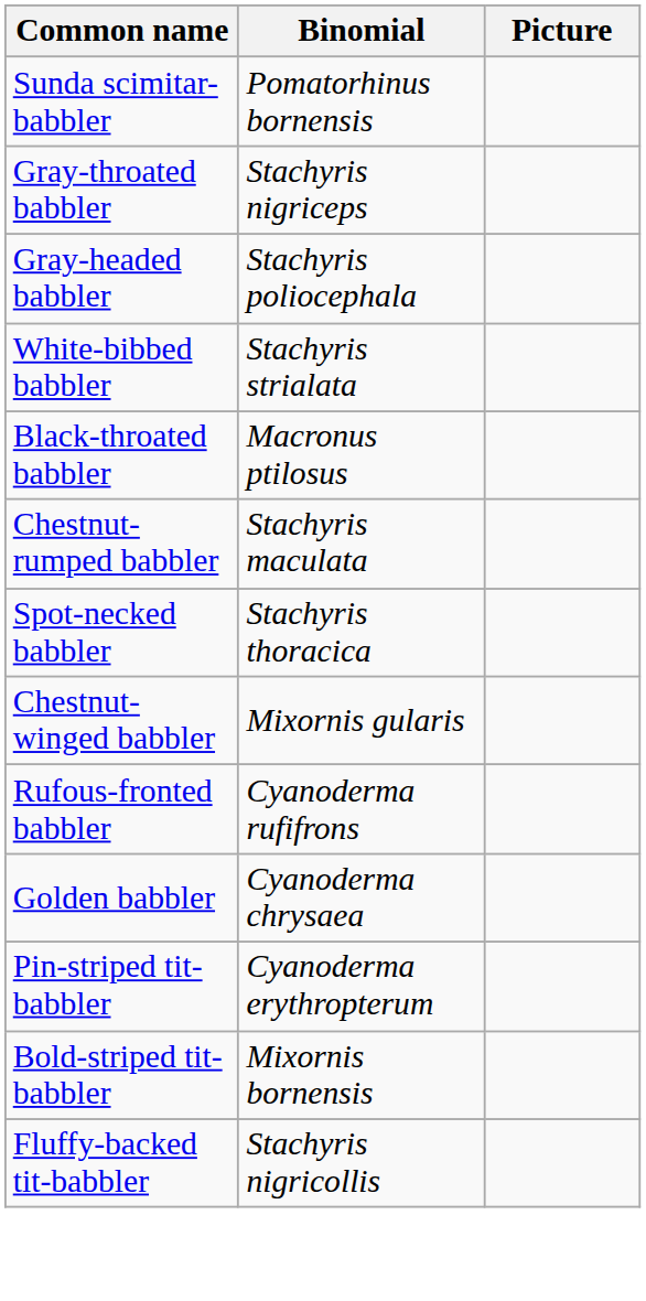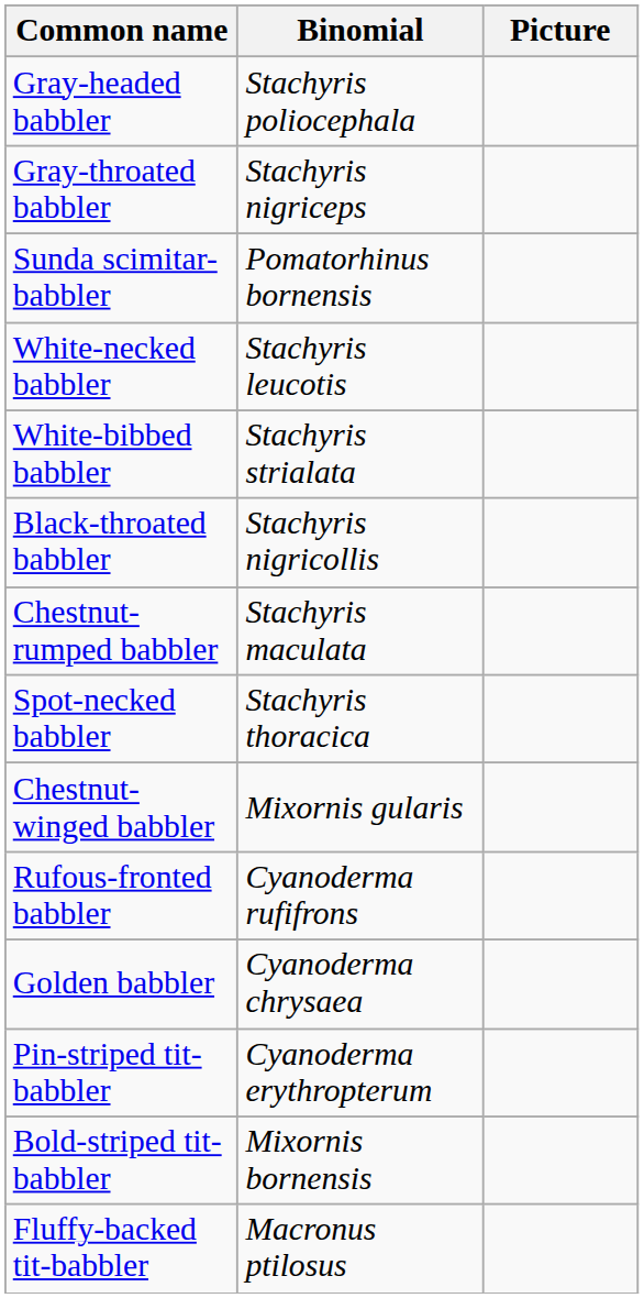rows swapped: Sunda scimitar-babbler <-> Gray-headed babbler
+ row: White-necked babbler | Stachyris leucotis
Black-throated babbler | Binomial: Macronus ptilosus -> Stachyris nigricollis
Fluffy-backed tit-babbler | Binomial: Stachyris nigricollis -> Macronus ptilosus
